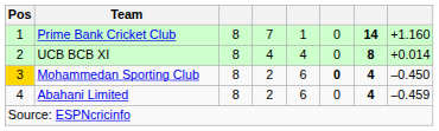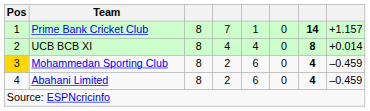Prime Bank Cricket Club | column 8: +1.160 -> +1.157
Mohammedan Sporting Club | column 6: bold -> normal
Mohammedan Sporting Club | column 8: –0.450 -> –0.459
